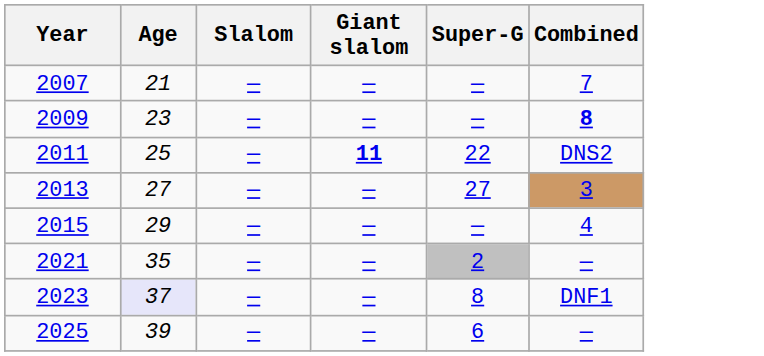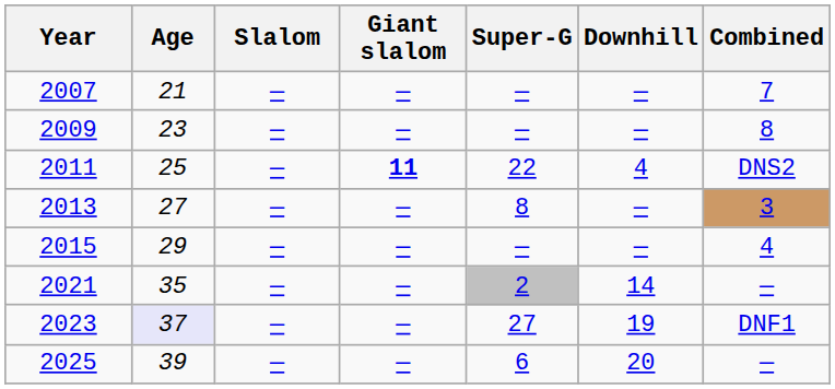+ column: Downhill | — | — | 4 | — | — | 14 | 19 | 20
2009 | Combined: bold -> normal
2013 | Super-G: 27 -> 8
2023 | Super-G: 8 -> 27
